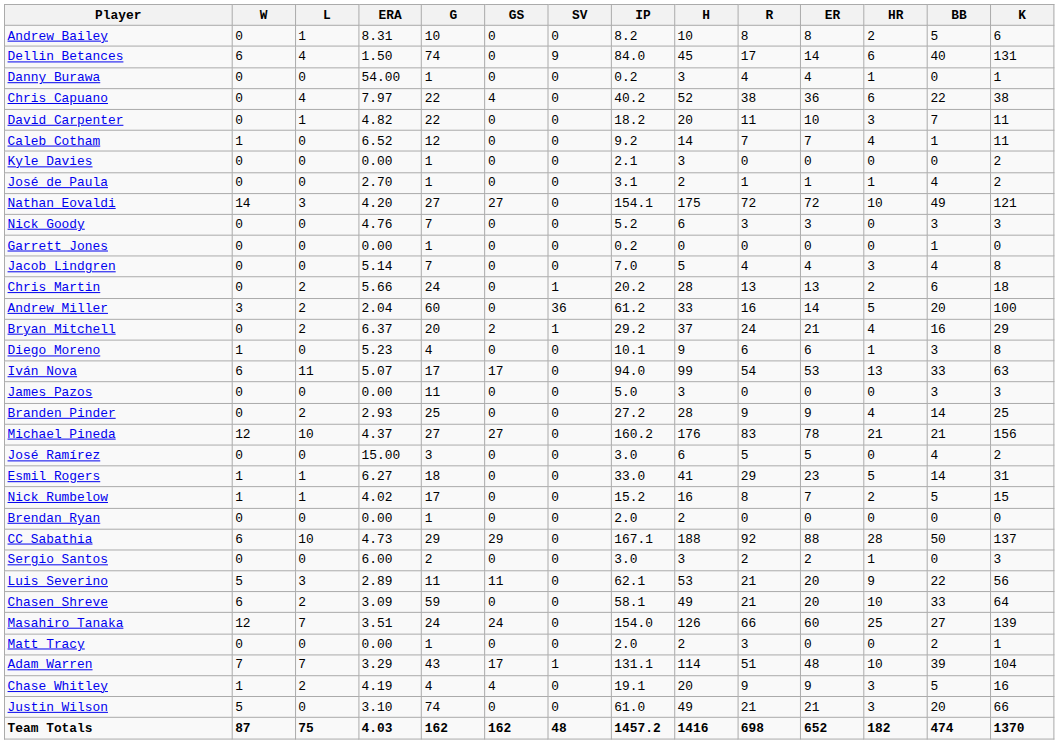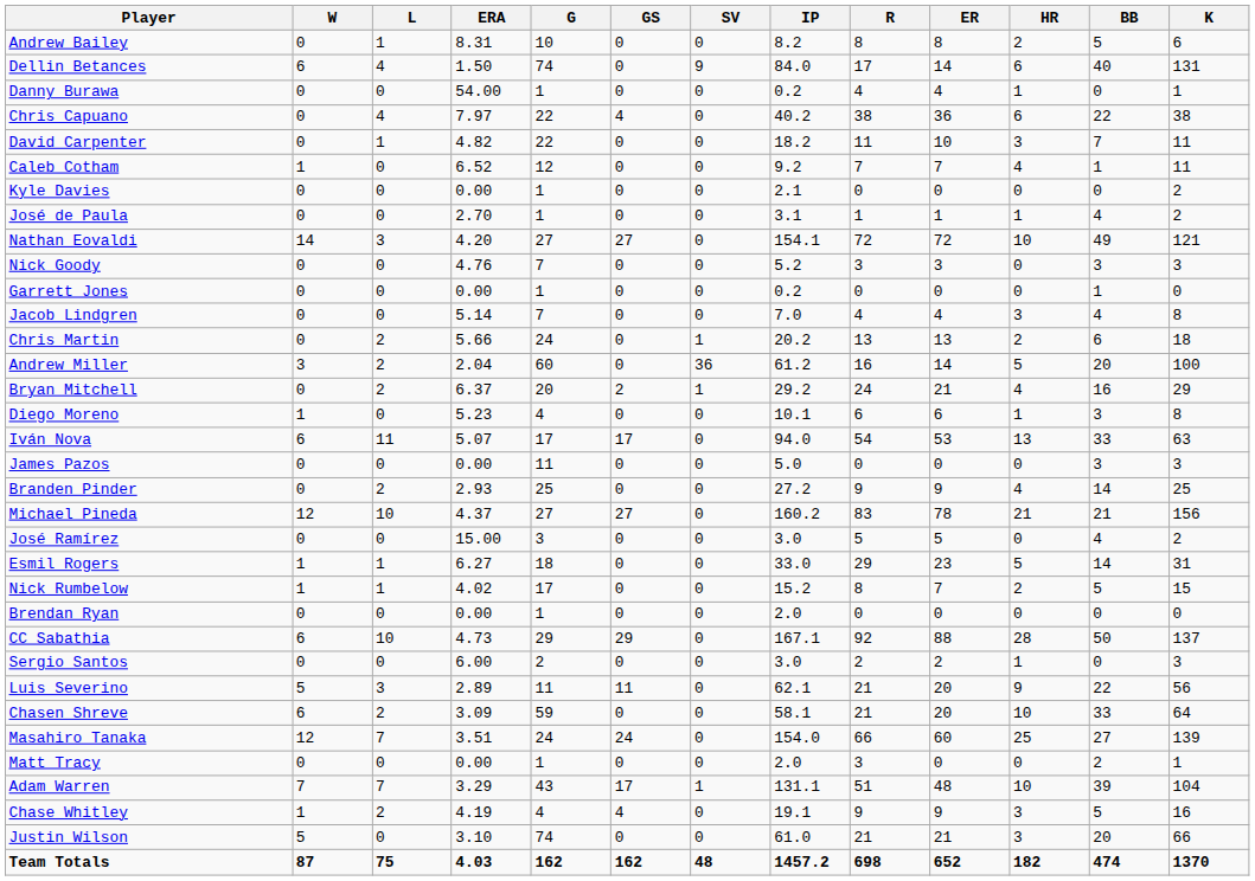- column: H | 10 | 45 | 3 | 52 | 20 | 14 | 3 | 2 | 175 | 6 | 0 | 5 | 28 | 33 | 37 | 9 | 99 | 3 | 28 | 176 | 6 | 41 | 16 | 2 | 188 | 3 | 53 | 49 | 126 | 2 | 114 | 20 | 49 | 1416
